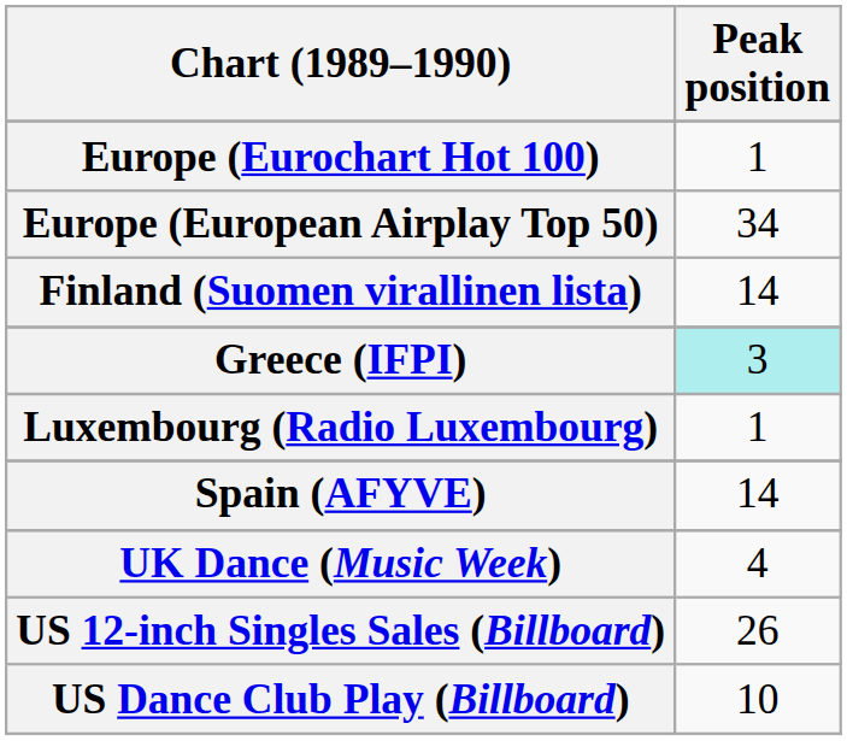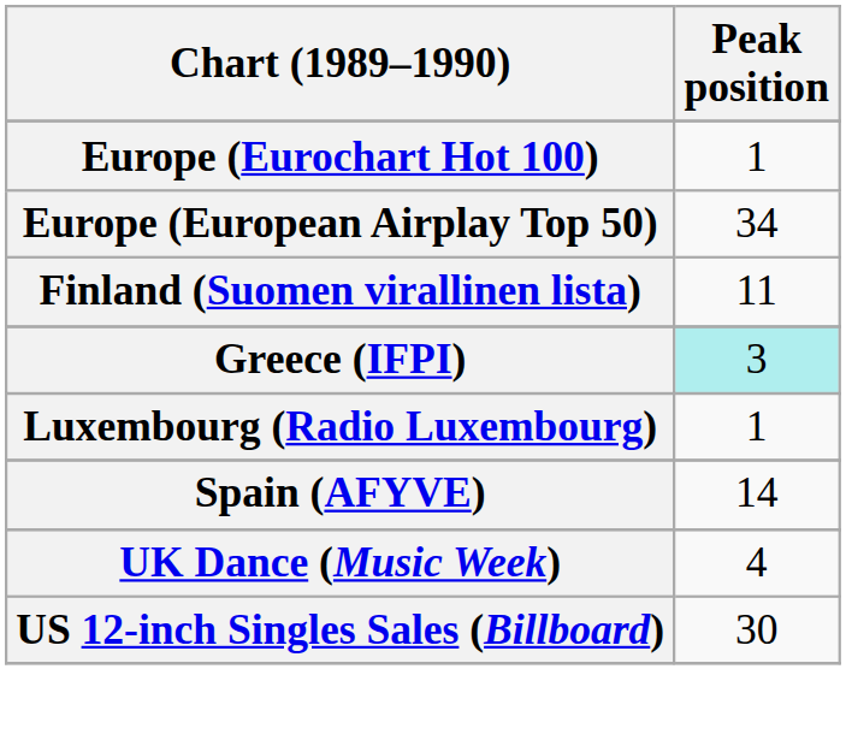Finland (Suomen virallinen lista) | Peak position: 14 -> 11
US 12-inch Singles Sales (Billboard) | Peak position: 26 -> 30
- row: US Dance Club Play (Billboard) | 10
